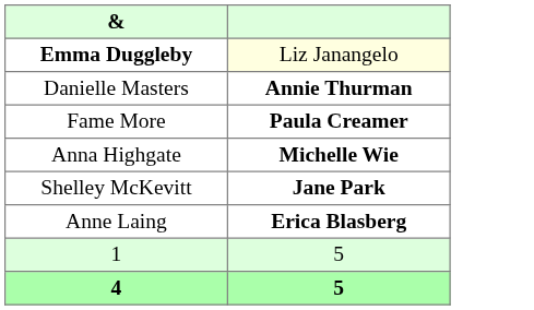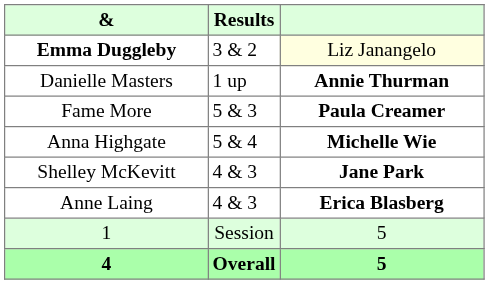+ column: Results | 3 & 2 | 1 up | 5 & 3 | 5 & 4 | 4 & 3 | 4 & 3 | Session | Overall
